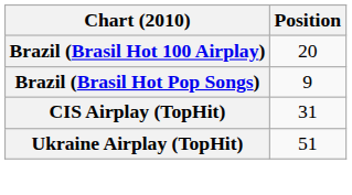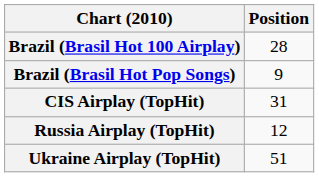Brazil (Brasil Hot 100 Airplay) | Position: 20 -> 28
+ row: Russia Airplay (TopHit) | 12
